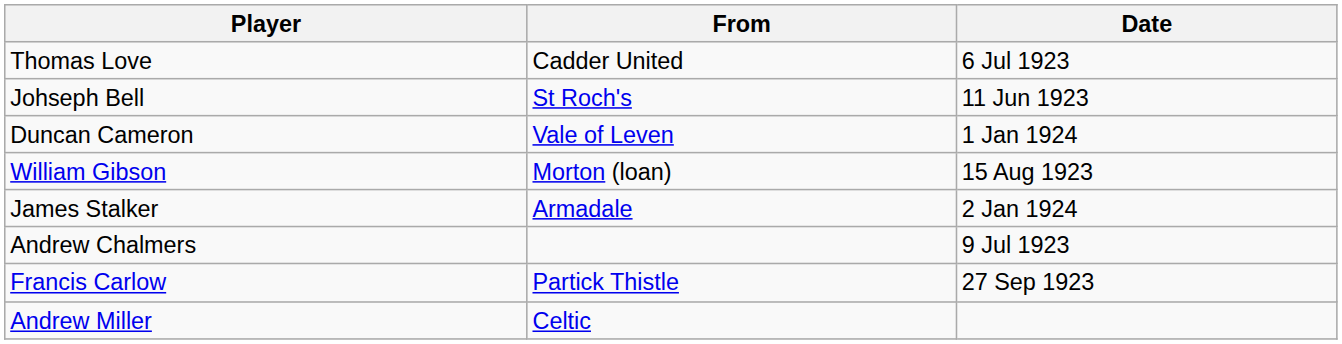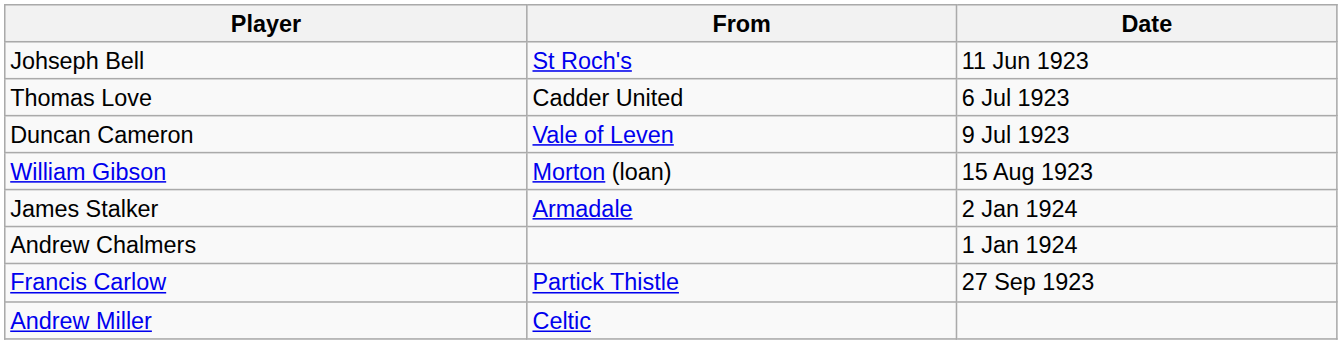rows swapped: Johseph Bell <-> Thomas Love
Duncan Cameron | Date: 1 Jan 1924 -> 9 Jul 1923
Andrew Chalmers | Date: 9 Jul 1923 -> 1 Jan 1924
